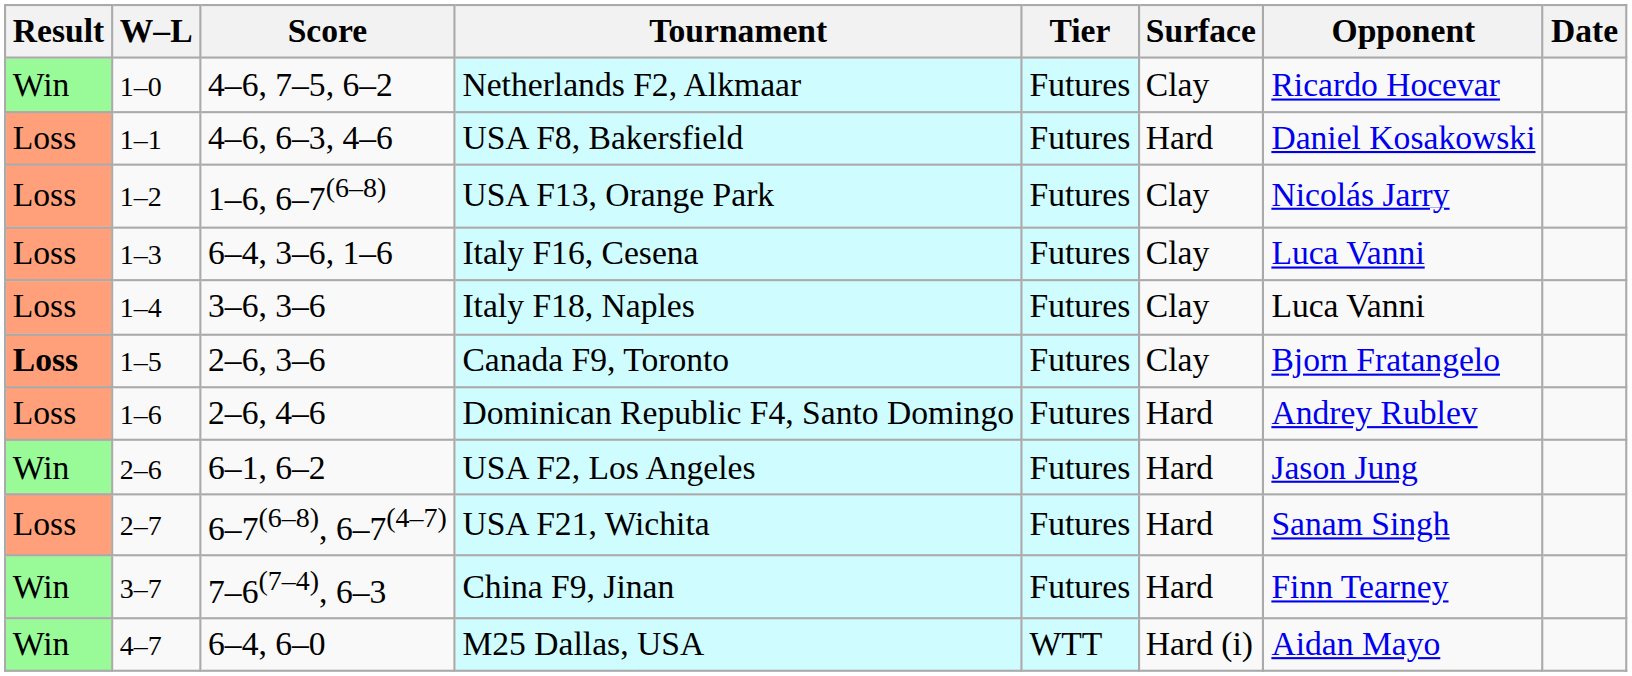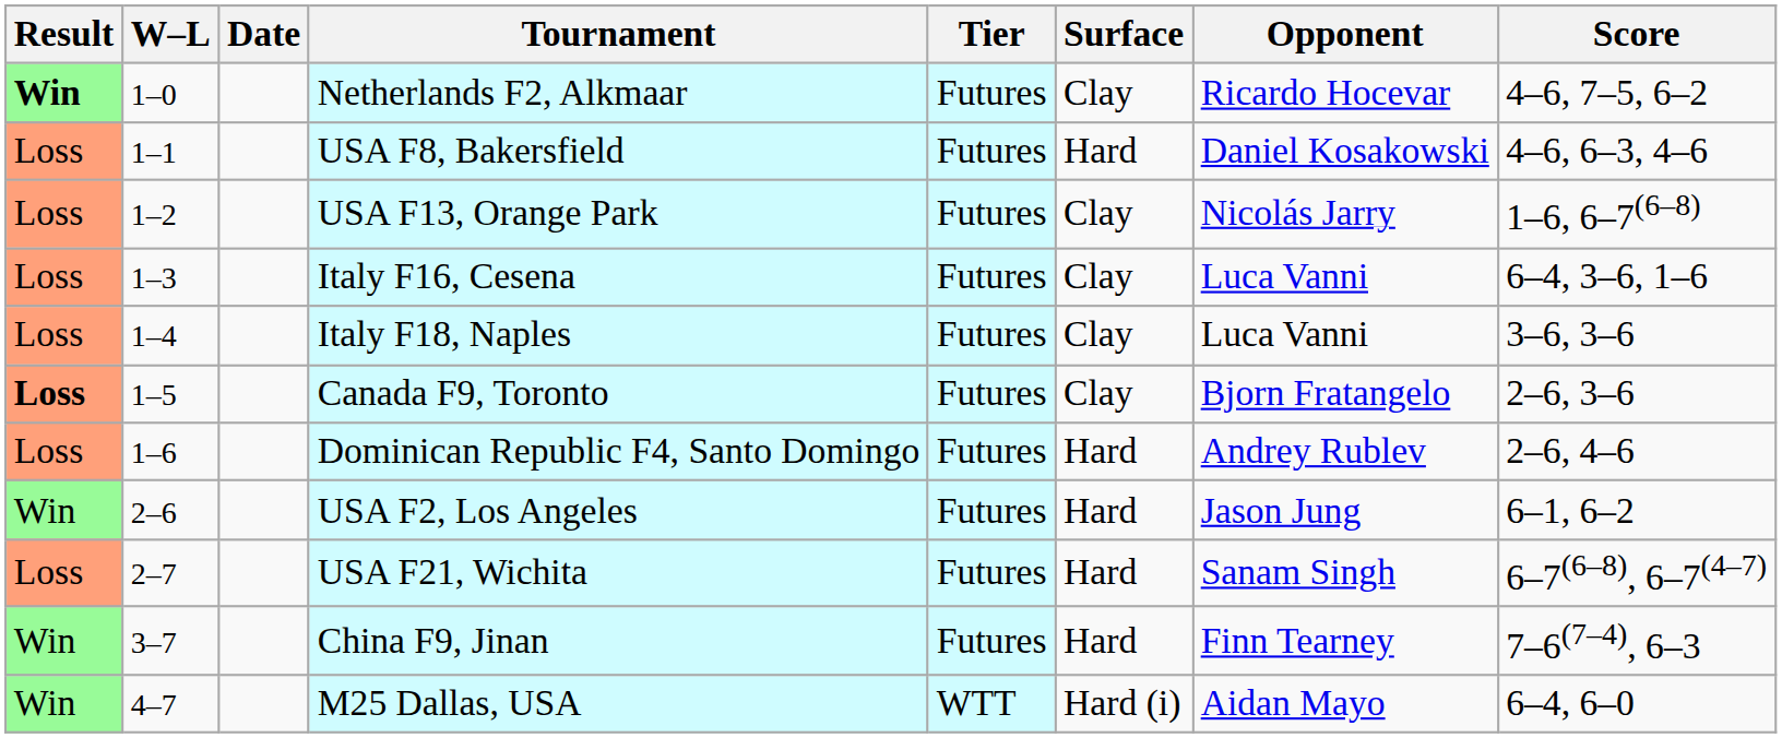columns swapped: Date <-> Score
Netherlands F2, Alkmaar | Result: normal -> bold
